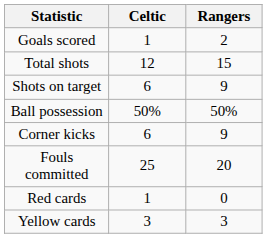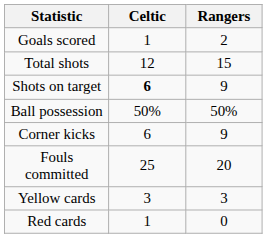Shots on target | Celtic: normal -> bold
rows swapped: Yellow cards <-> Red cards
